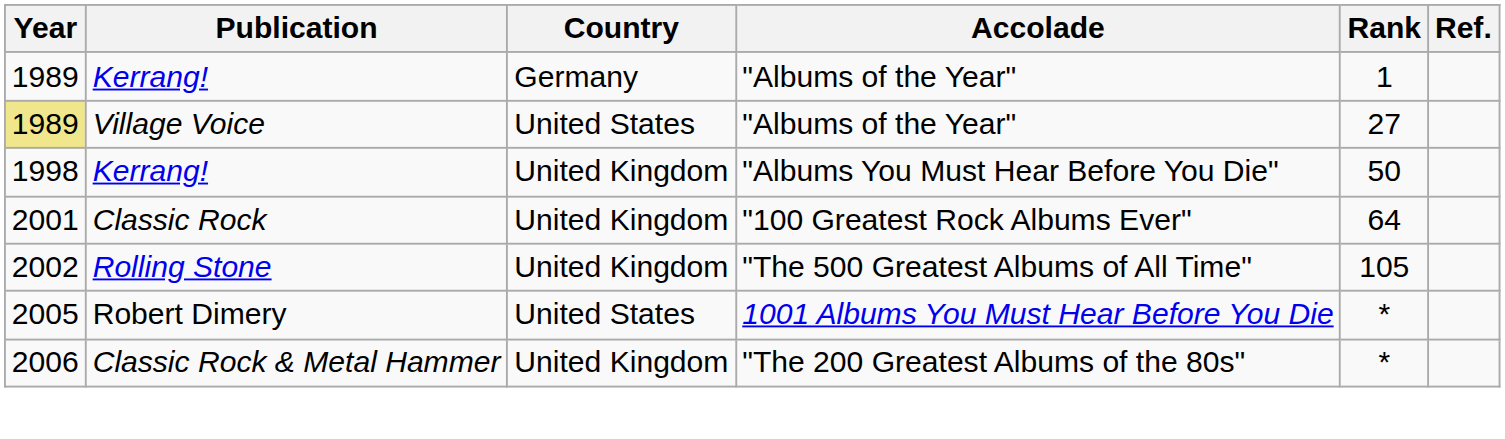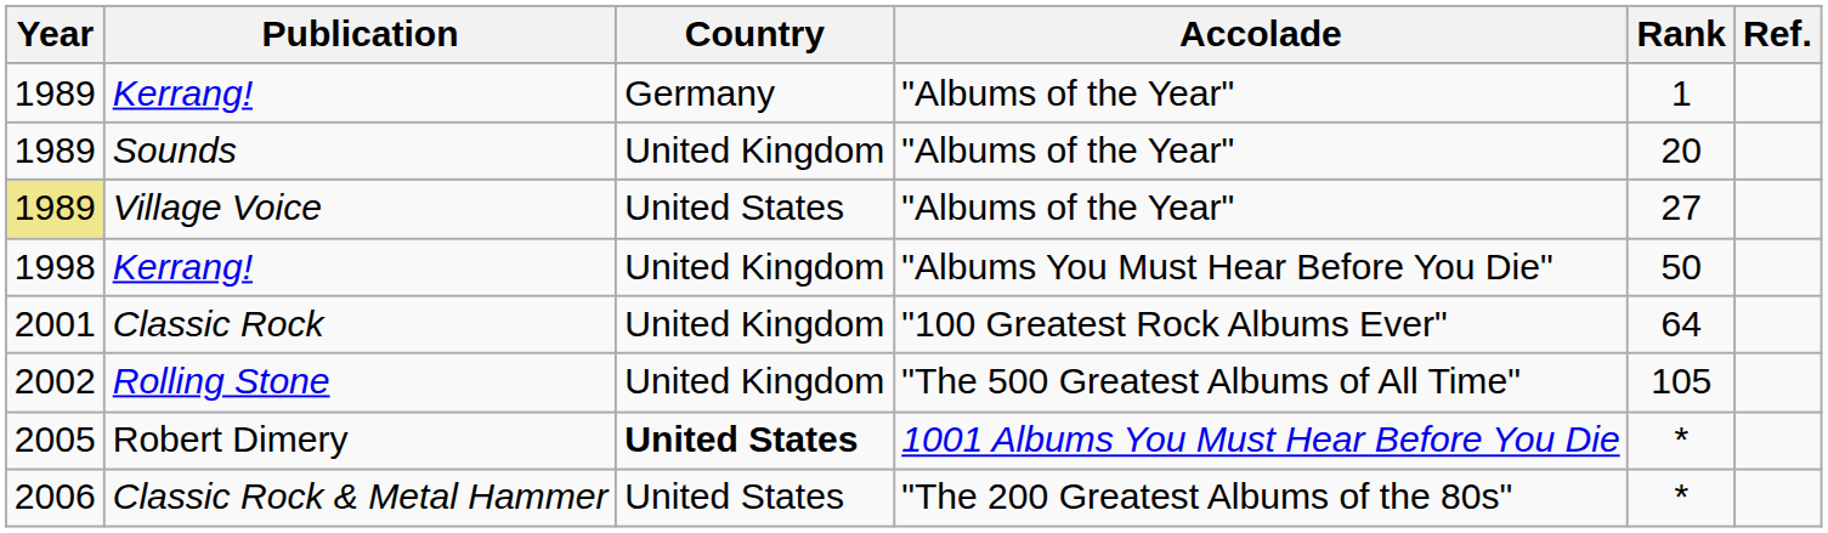+ row: 1989 | Sounds | United Kingdom | "Albums of the Year" | 20
Robert Dimery | Country: normal -> bold
Classic Rock & Metal Hammer | Country: United Kingdom -> United States
